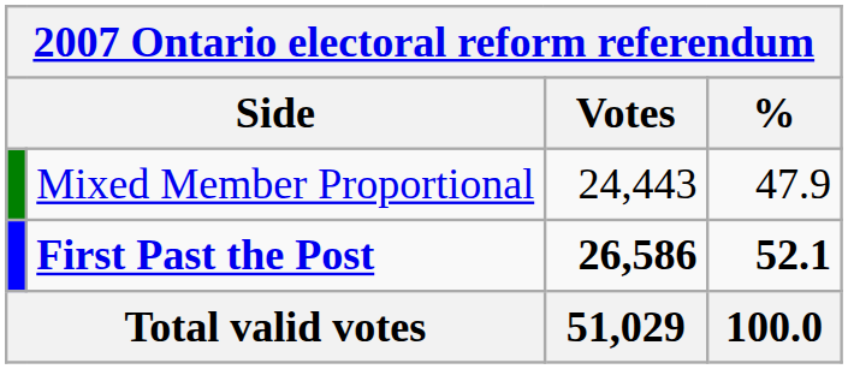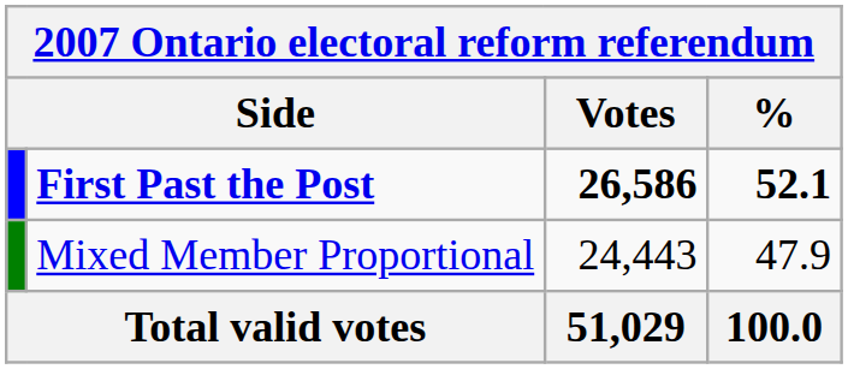rows swapped: First Past the Post <-> Mixed Member Proportional
